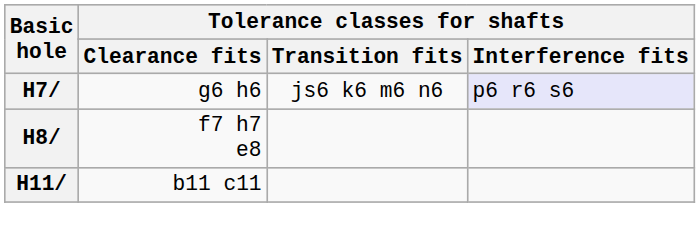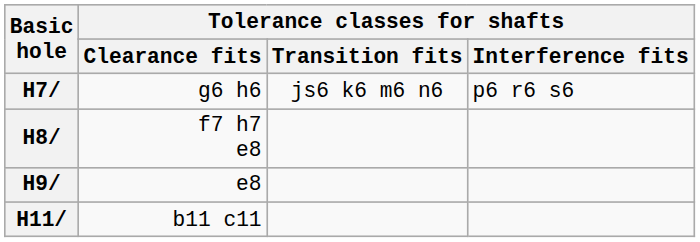H7/ | Tolerance classes for shafts / Interference fits: lavender background -> no background
+ row: H9/ | e8
